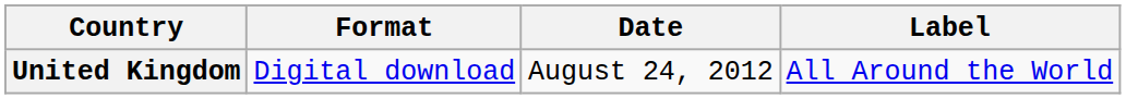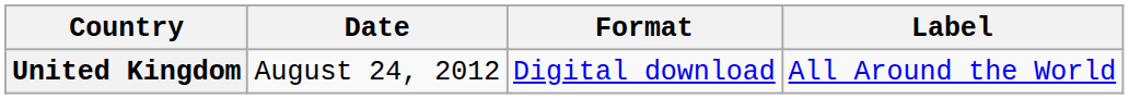columns swapped: Date <-> Format
